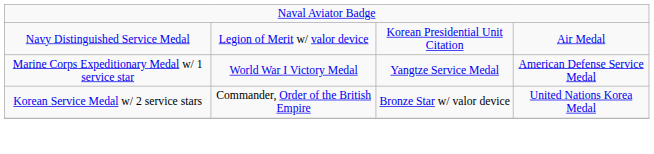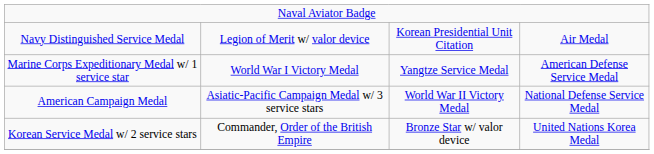+ row: American Campaign Medal | Asiatic-Pacific Campaign Medal w/ 3 service stars | World War II Victory Medal | National Defense Service Medal
